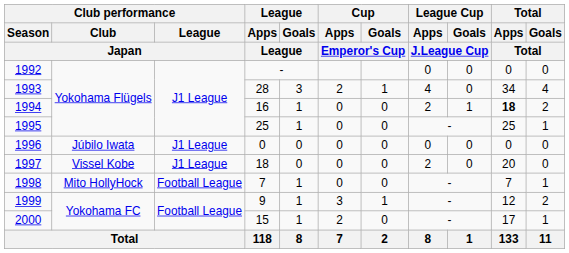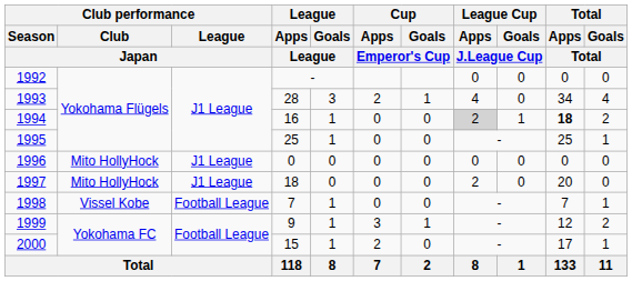1994 | League Cup / Apps / J.League Cup: no background -> lightgrey background
1996 | Club performance / Club / Japan: Júbilo Iwata -> Mito HollyHock
1997 | Club performance / Club / Japan: Vissel Kobe -> Mito HollyHock
1998 | Club performance / Club / Japan: Mito HollyHock -> Vissel Kobe
